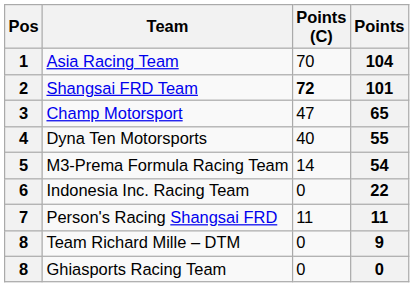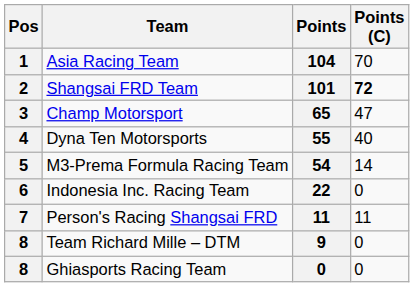columns swapped: Points <-> Points (C)
